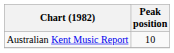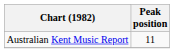Australian Kent Music Report | Peak position: 10 -> 11
